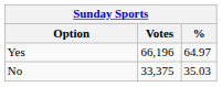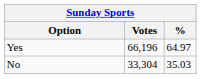No | Votes: 33,375 -> 33,304
